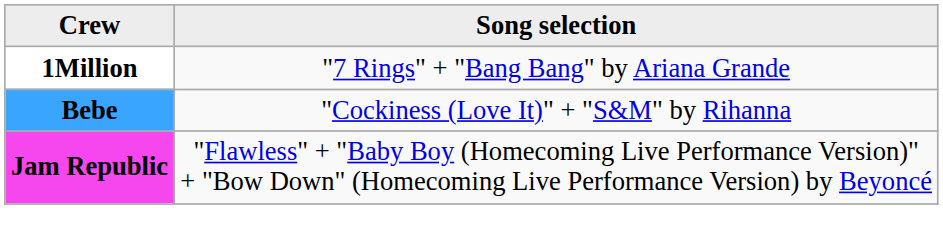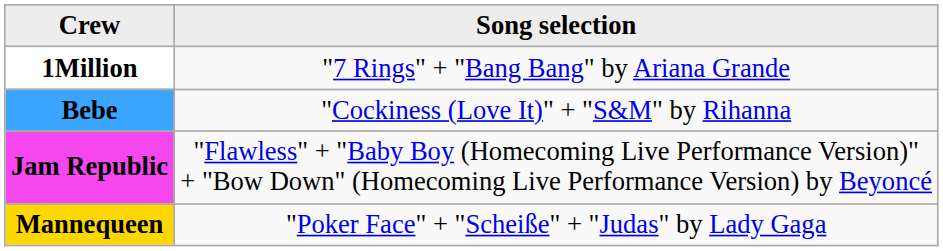+ row: Mannequeen | "Poker Face" + "Scheiße" + "Judas" by Lady Gaga
